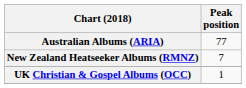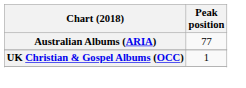- row: New Zealand Heatseeker Albums (RMNZ) | 7
